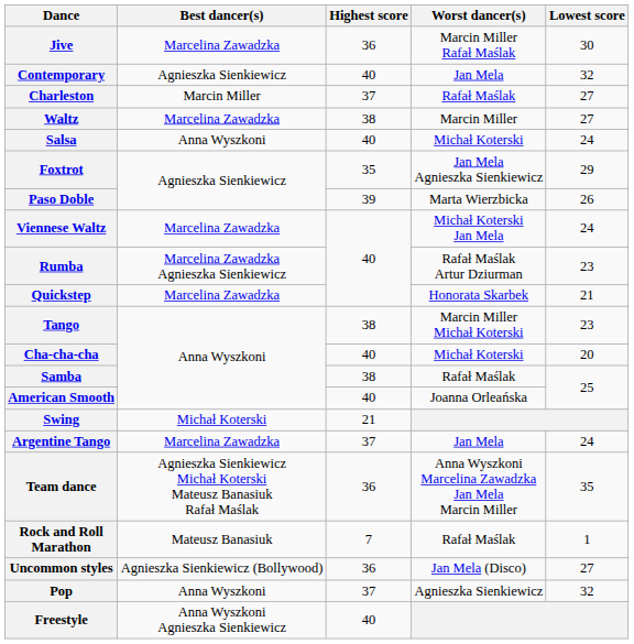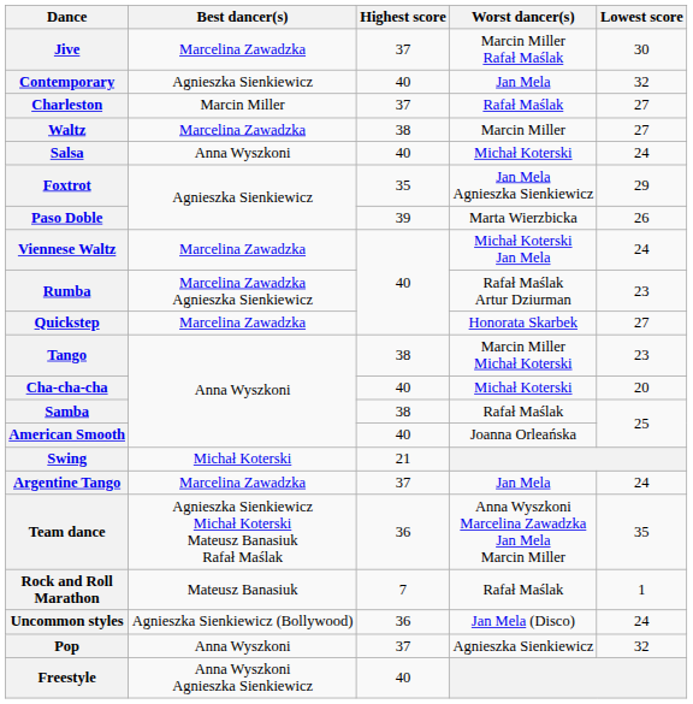Jive | Highest score: 36 -> 37
Quickstep | Lowest score: 21 -> 27
Uncommon styles | Lowest score: 27 -> 24
